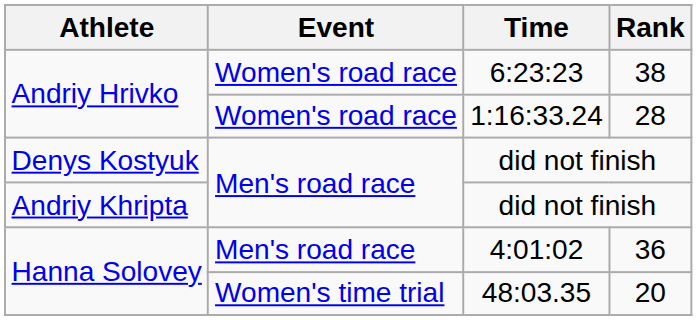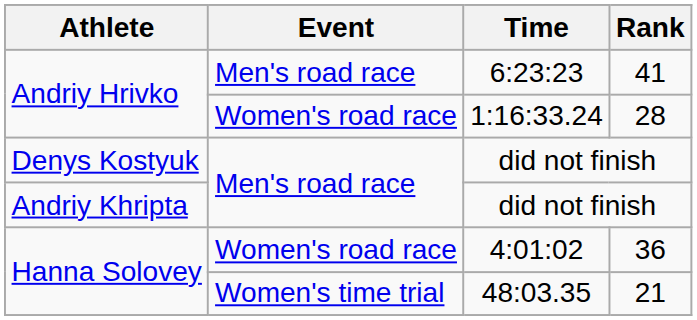6:23:23 | Event: Women's road race -> Men's road race
6:23:23 | Rank: 38 -> 41
4:01:02 | Event: Men's road race -> Women's road race
48:03.35 | Rank: 20 -> 21
